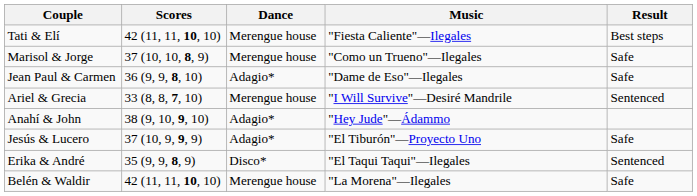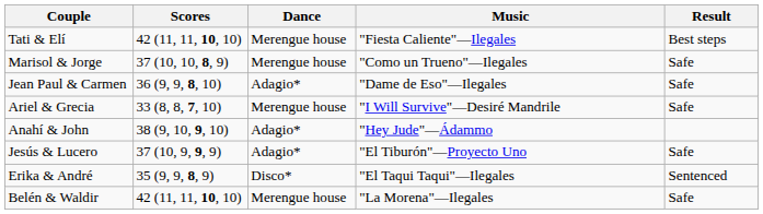Ariel & Grecia | Result: Sentenced -> Safe
